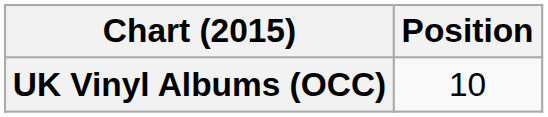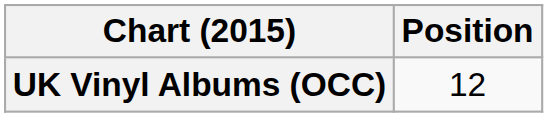UK Vinyl Albums (OCC) | Position: 10 -> 12
